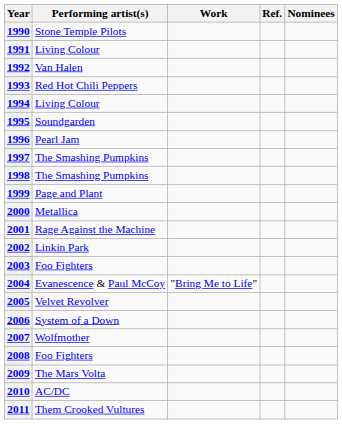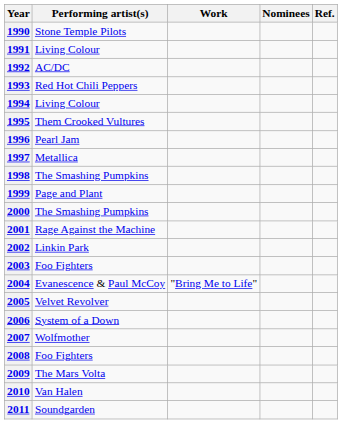columns swapped: Nominees <-> Ref.
1992 | Performing artist(s): Van Halen -> AC/DC
1995 | Performing artist(s): Soundgarden -> Them Crooked Vultures
1997 | Performing artist(s): The Smashing Pumpkins -> Metallica
2000 | Performing artist(s): Metallica -> The Smashing Pumpkins
2010 | Performing artist(s): AC/DC -> Van Halen
2011 | Performing artist(s): Them Crooked Vultures -> Soundgarden
